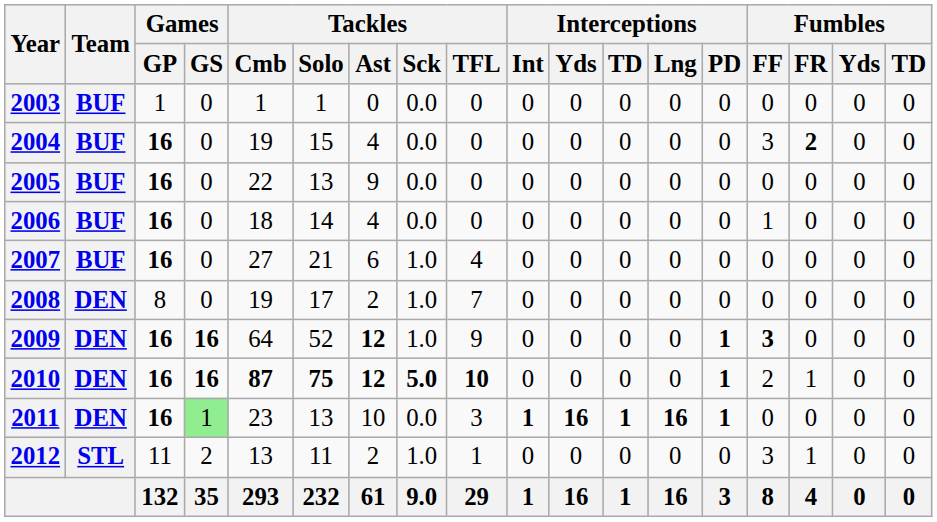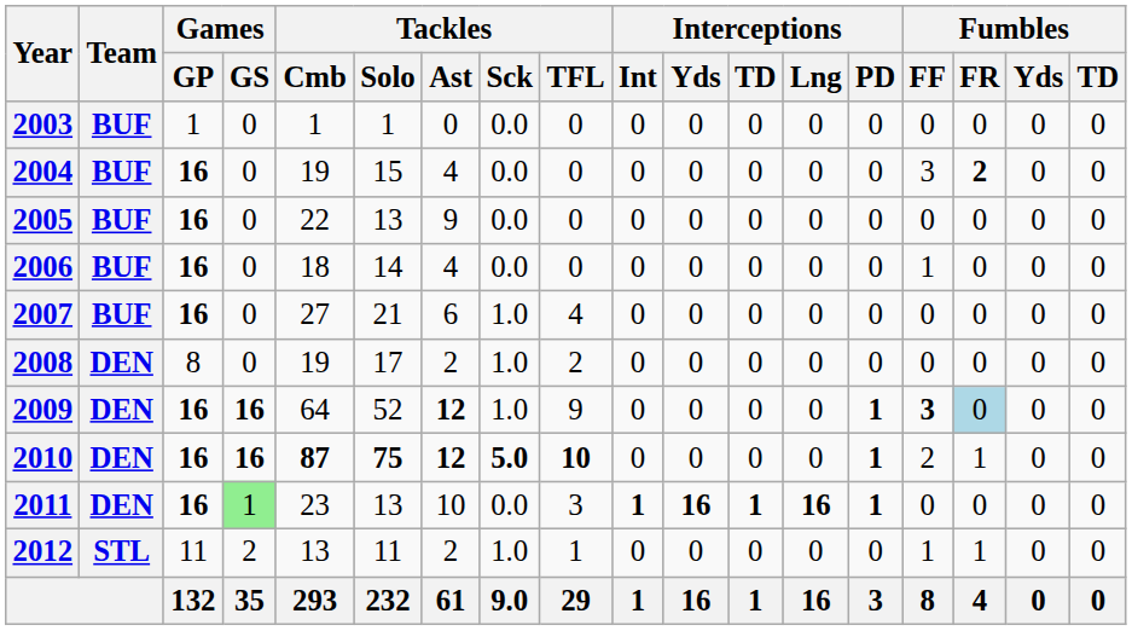2008 | Tackles / TFL: 7 -> 2
2009 | Fumbles / FR: no background -> lightblue background
2012 | Fumbles / FF: 3 -> 1
